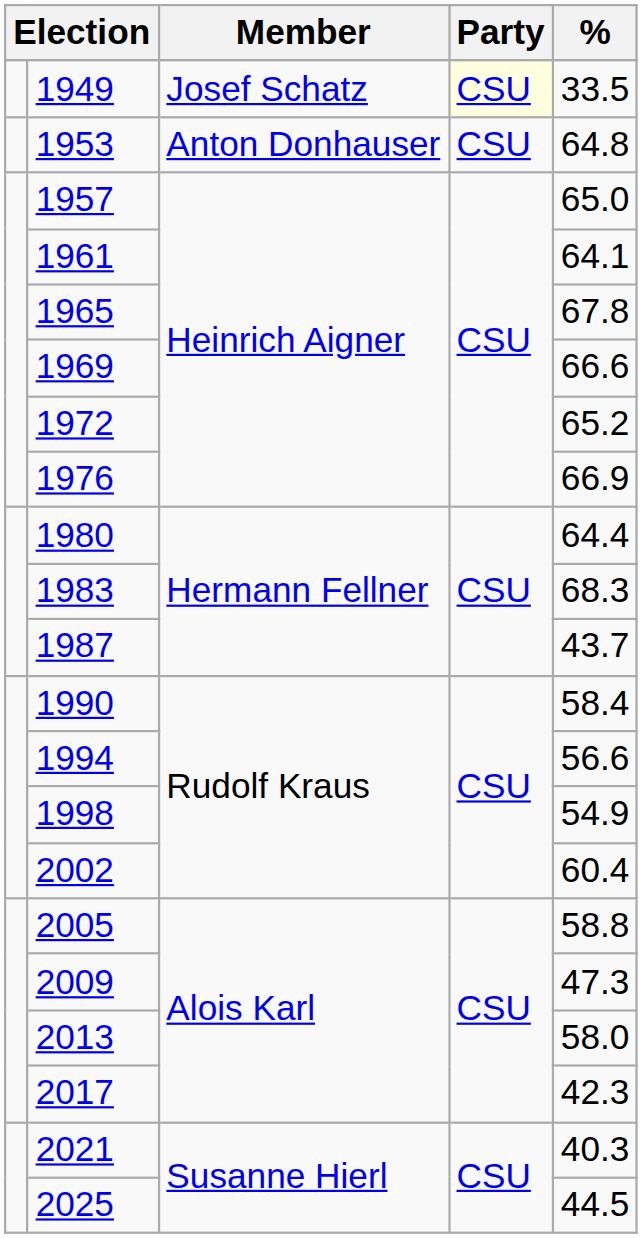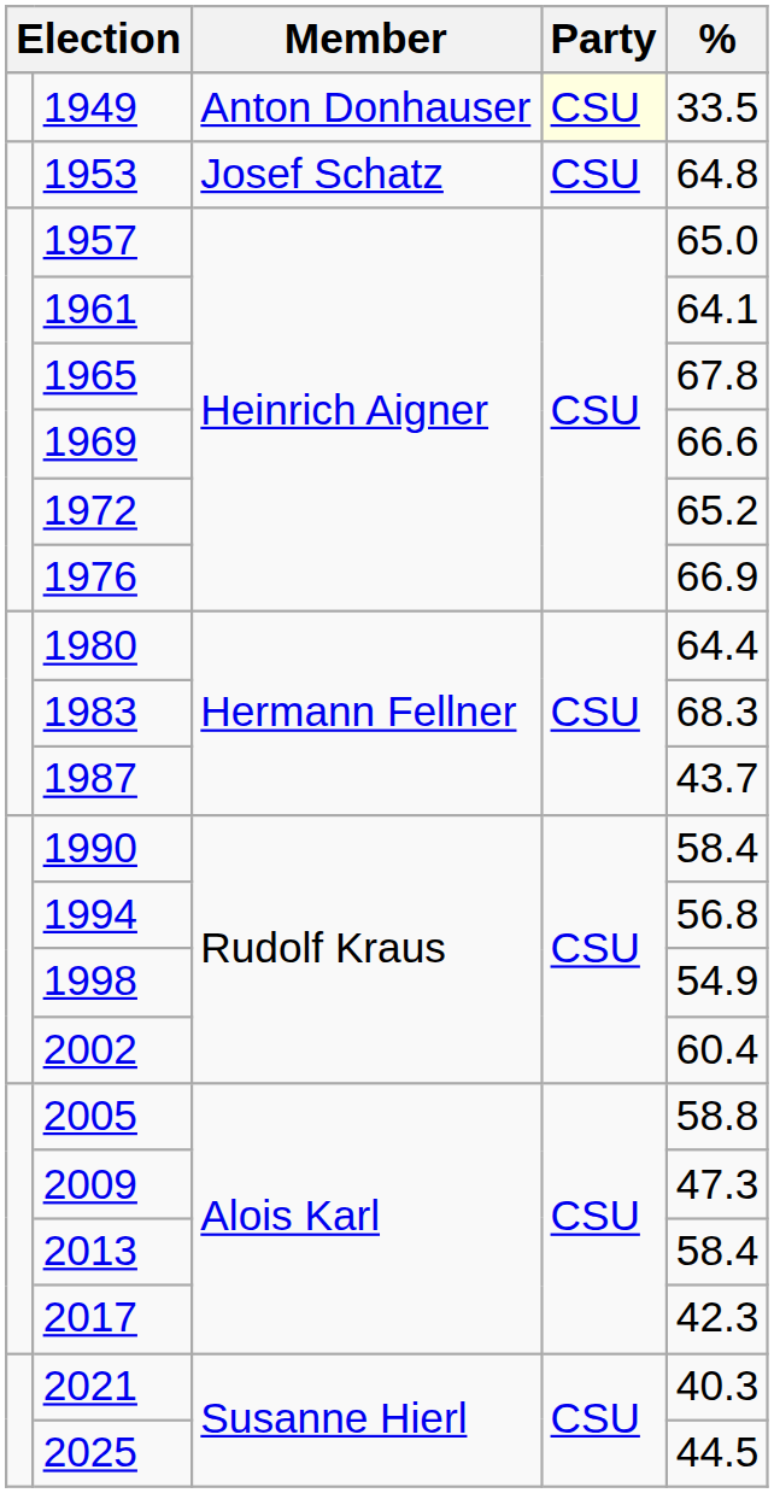1949 | Member: Josef Schatz -> Anton Donhauser
1953 | Member: Anton Donhauser -> Josef Schatz
1994 | %: 56.6 -> 56.8
2013 | %: 58.0 -> 58.4
